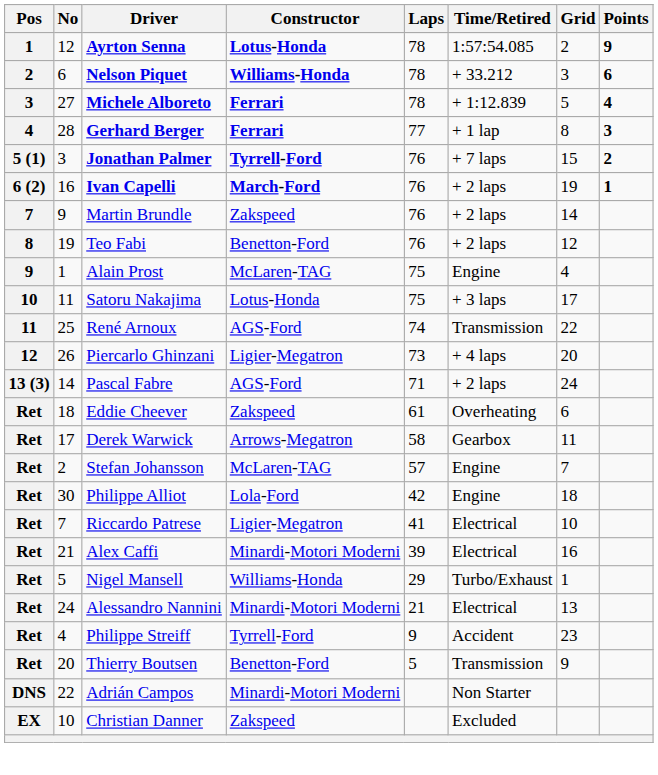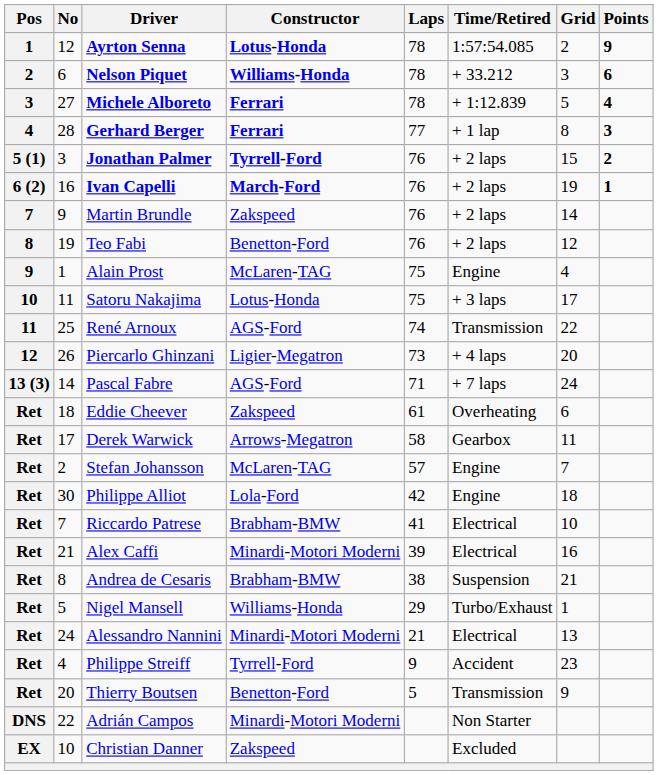Jonathan Palmer | Time/Retired: + 7 laps -> + 2 laps
Pascal Fabre | Time/Retired: + 2 laps -> + 7 laps
Riccardo Patrese | Constructor: Ligier-Megatron -> Brabham-BMW
+ row: Ret | 8 | Andrea de Cesaris | Brabham-BMW | 38 | Suspension | 21
